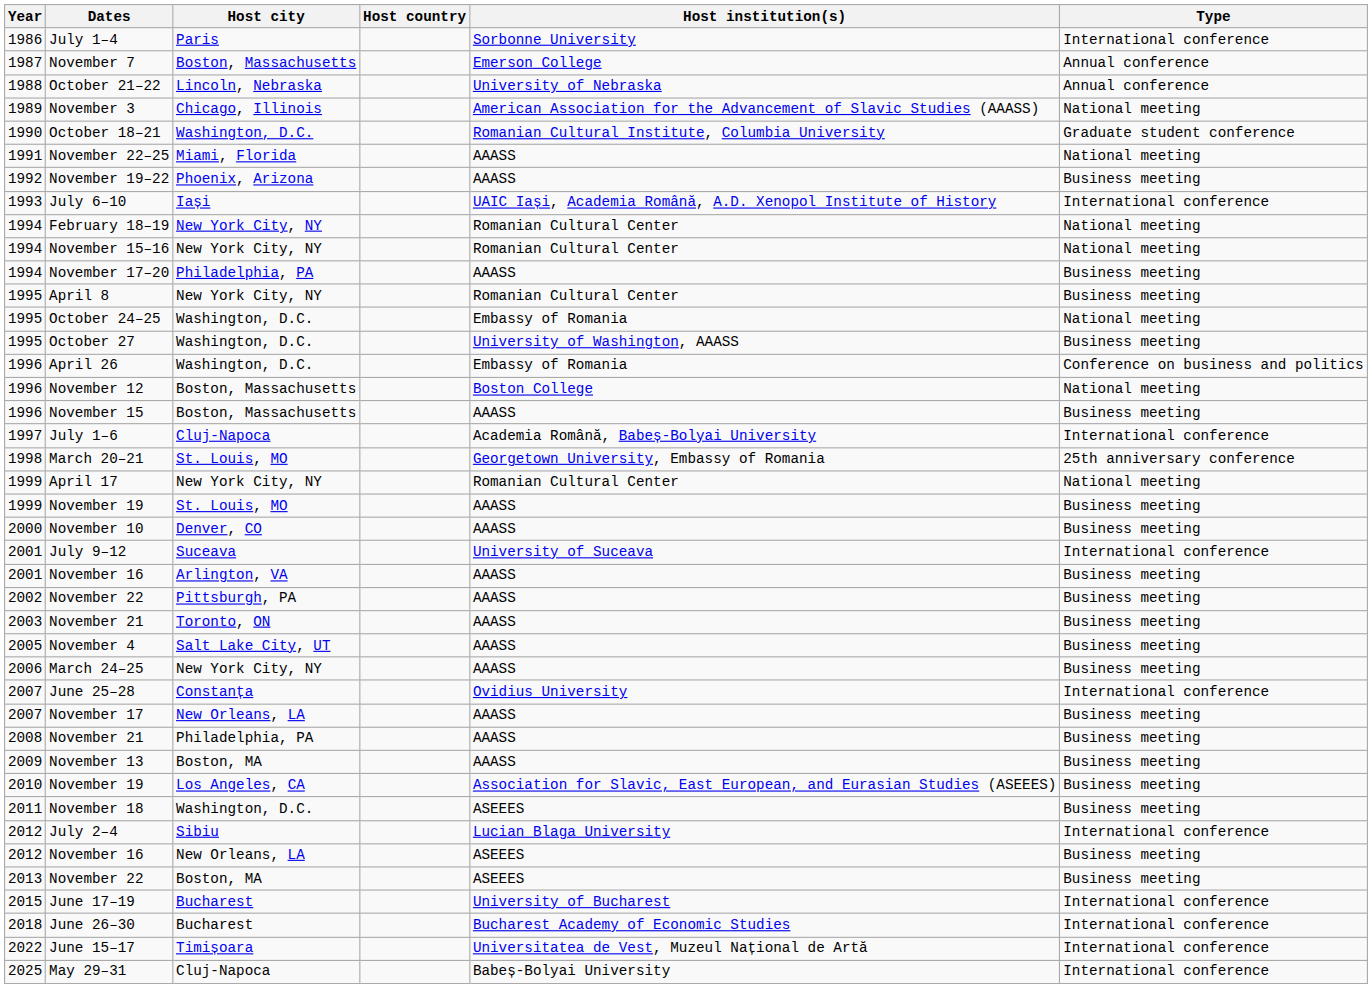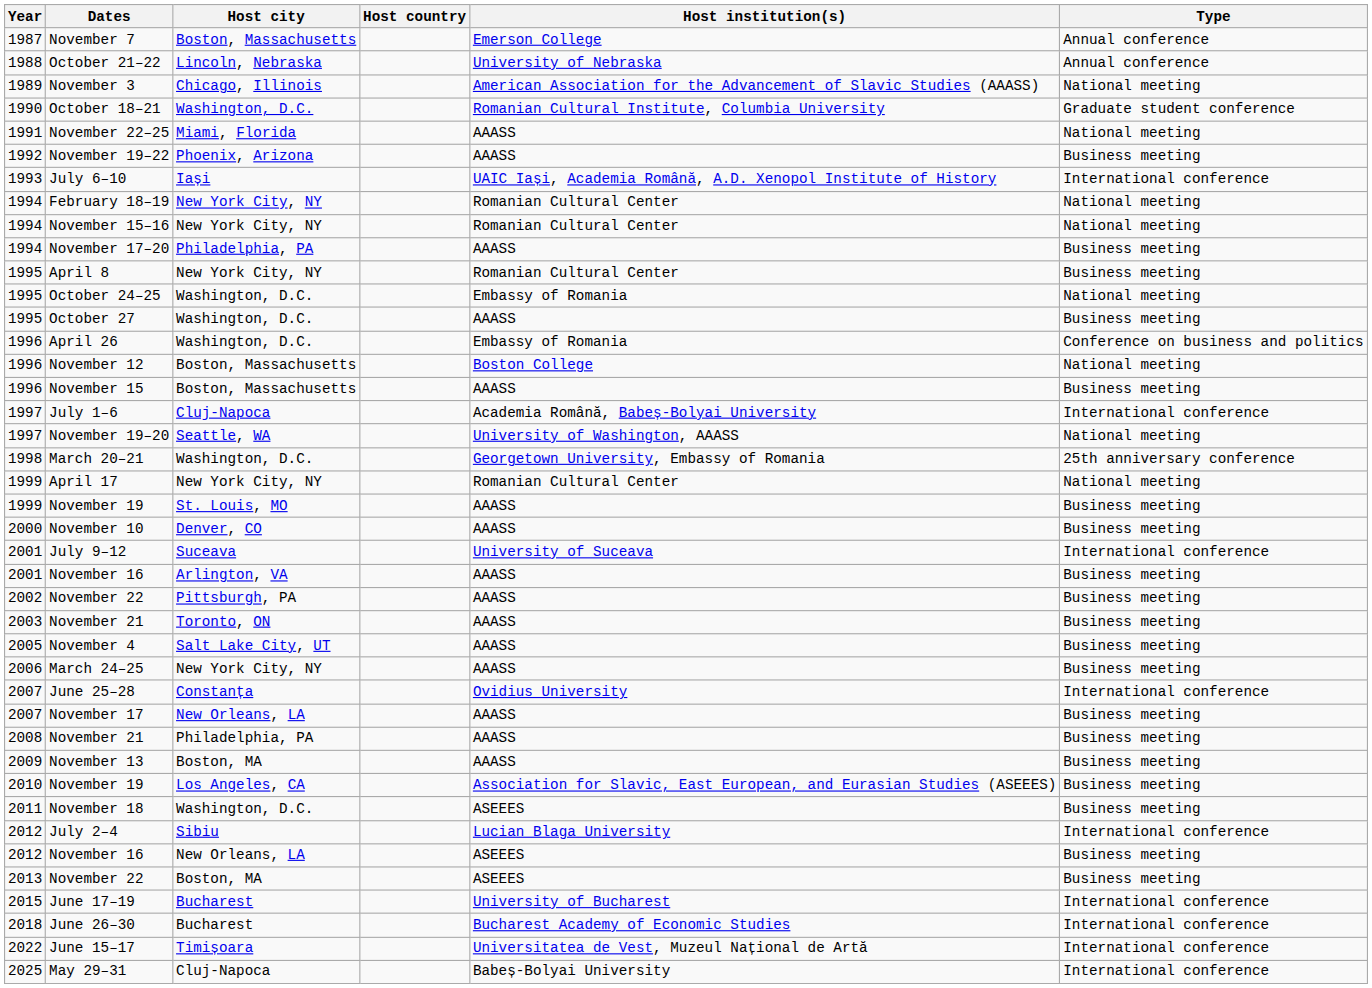- row: 1986 | July 1–4 | Paris | Sorbonne University | International conference
October 27 | Host institution(s): University of Washington, AAASS -> AAASS
+ row: 1997 | November 19–20 | Seattle, WA | University of Washington, AAASS | National meeting
March 20–21 | Host city: St. Louis, MO -> Washington, D.C.
